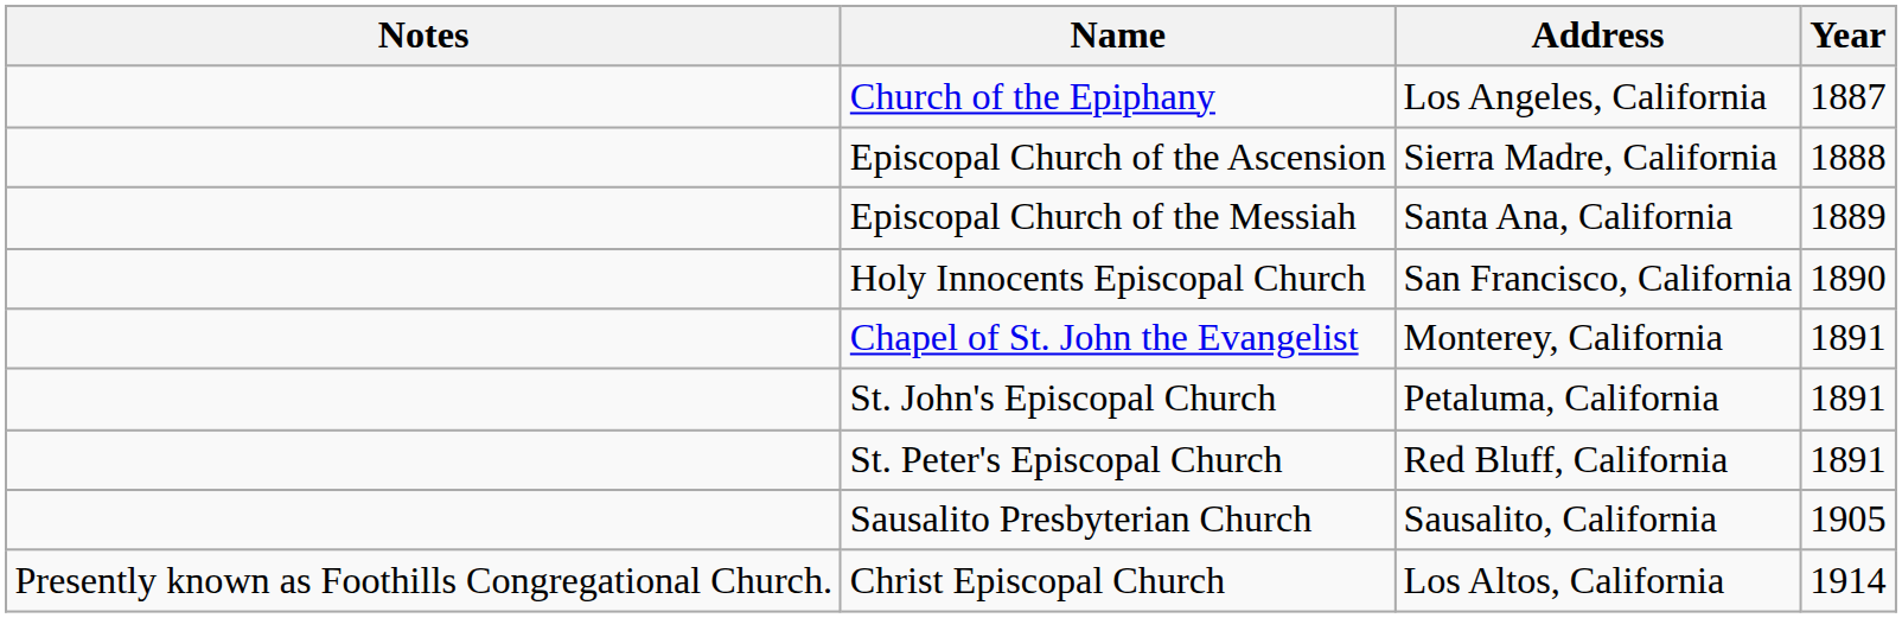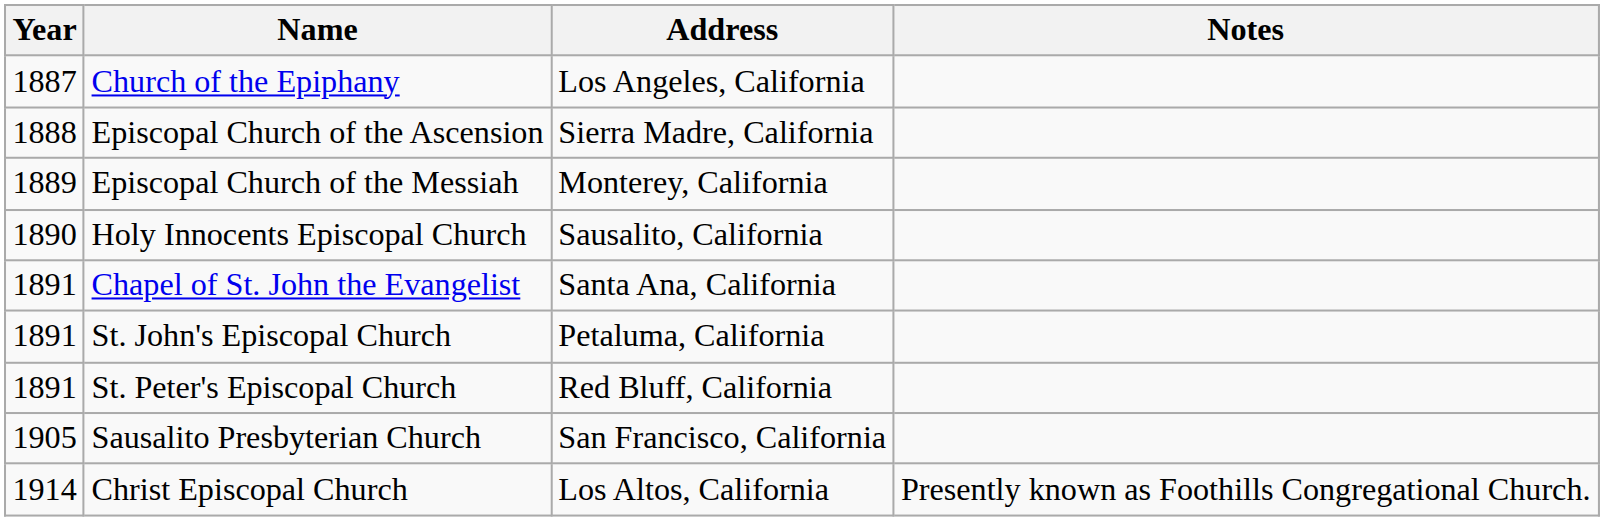columns swapped: Year <-> Notes
Episcopal Church of the Messiah | Address: Santa Ana, California -> Monterey, California
Holy Innocents Episcopal Church | Address: San Francisco, California -> Sausalito, California
Chapel of St. John the Evangelist | Address: Monterey, California -> Santa Ana, California
Sausalito Presbyterian Church | Address: Sausalito, California -> San Francisco, California
